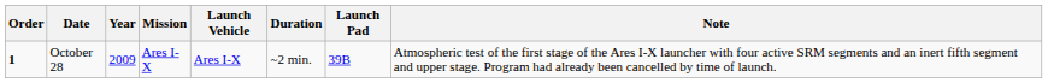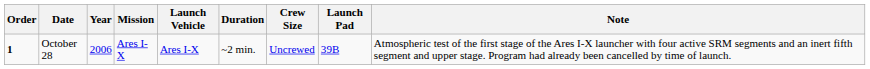+ column: Crew Size | Uncrewed
October 28 | Year: 2009 -> 2006
